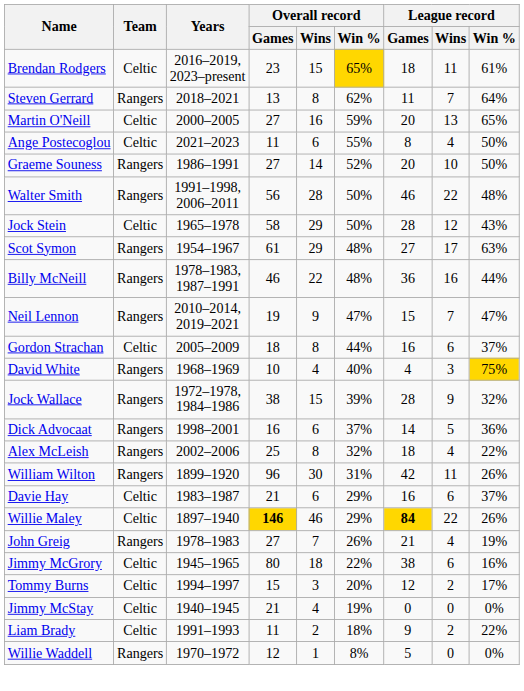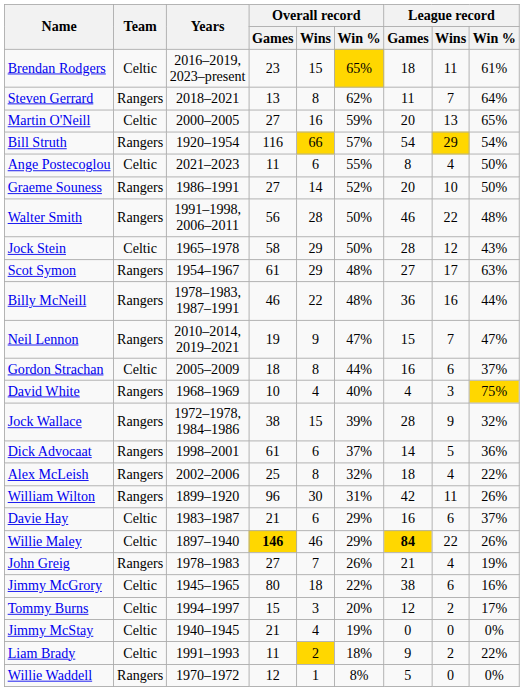+ row: Bill Struth | Rangers | 1920–1954 | 116 | 66 | 57% | 54 | 29 | 54%
Dick Advocaat | Overall record / Games: 16 -> 61
Liam Brady | Overall record / Wins: no background -> gold background
